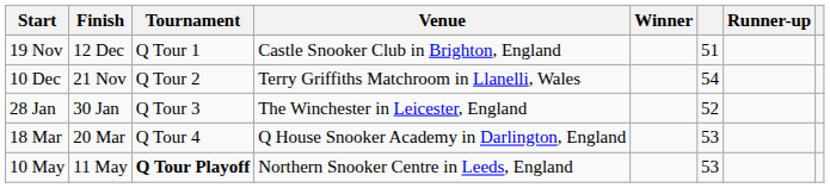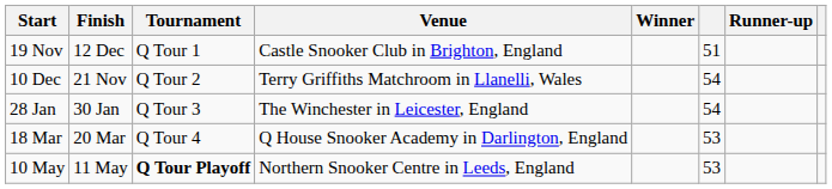28 Jan | column 6: 52 -> 54
